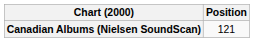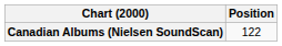Canadian Albums (Nielsen SoundScan) | Position: 121 -> 122
